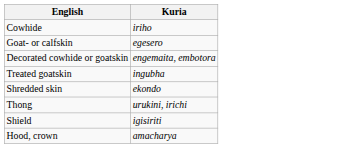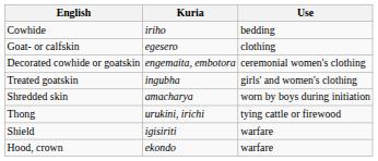+ column: Use | bedding | clothing | ceremonial women's clothing | girls' and women's clothing | worn by boys during initiation | tying cattle or firewood | warfare | warfare
Shredded skin | Kuria: ekondo -> amacharya
Hood, crown | Kuria: amacharya -> ekondo
